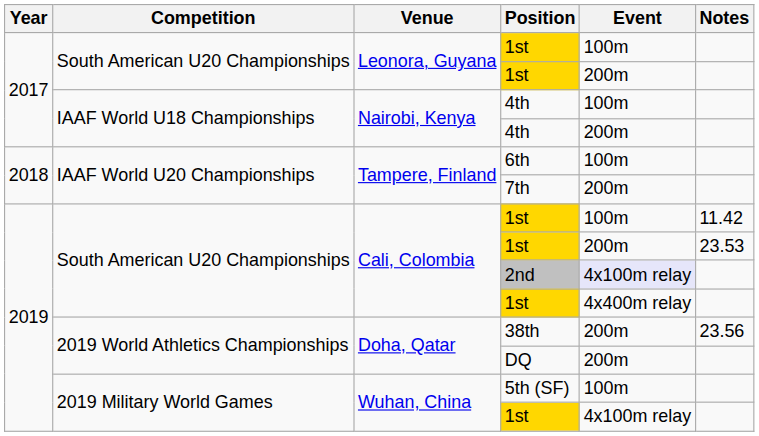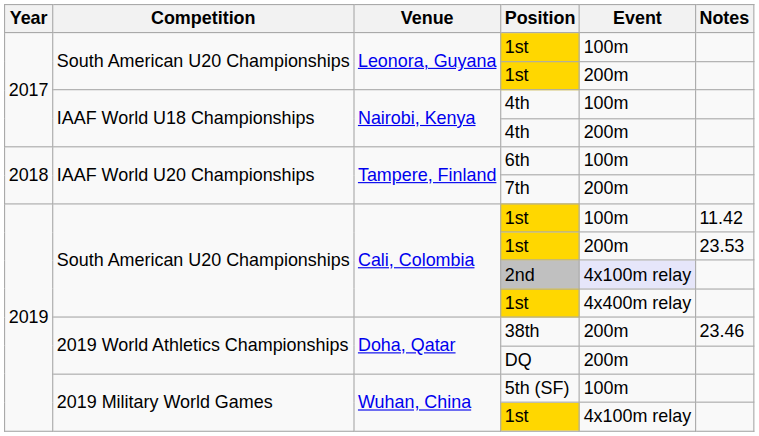38th | Notes: 23.56 -> 23.46
